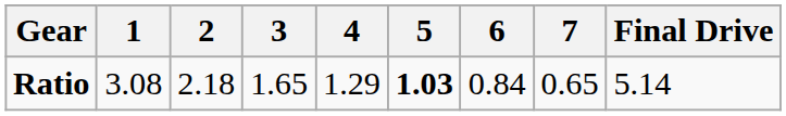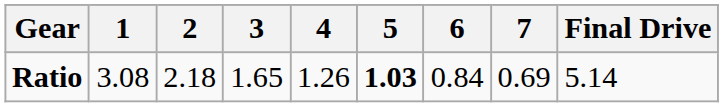Ratio | 4: 1.29 -> 1.26
Ratio | 7: 0.65 -> 0.69
